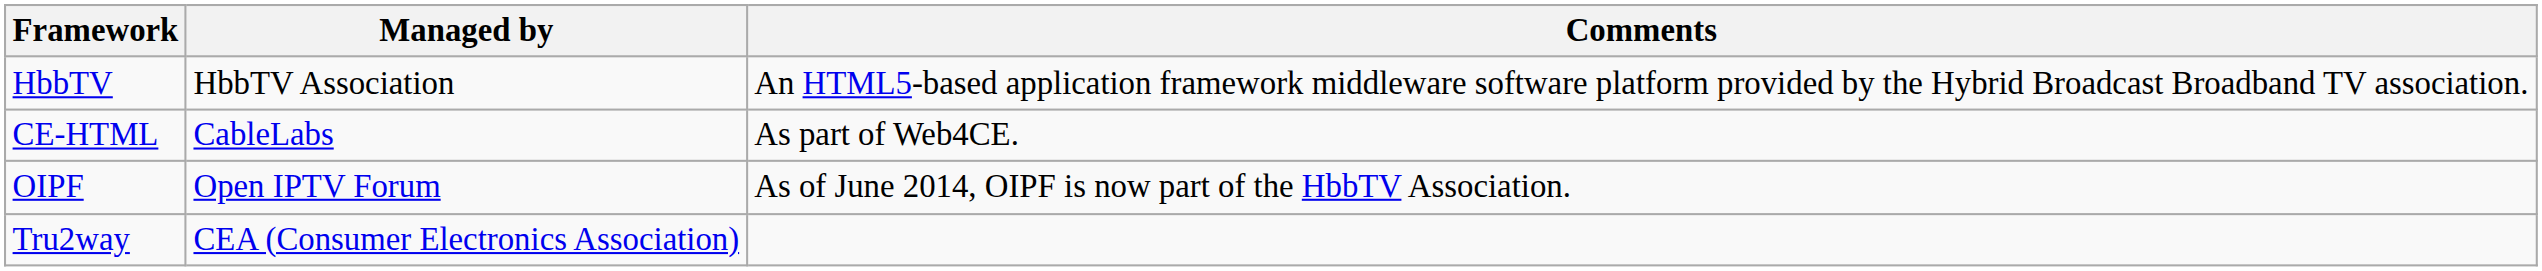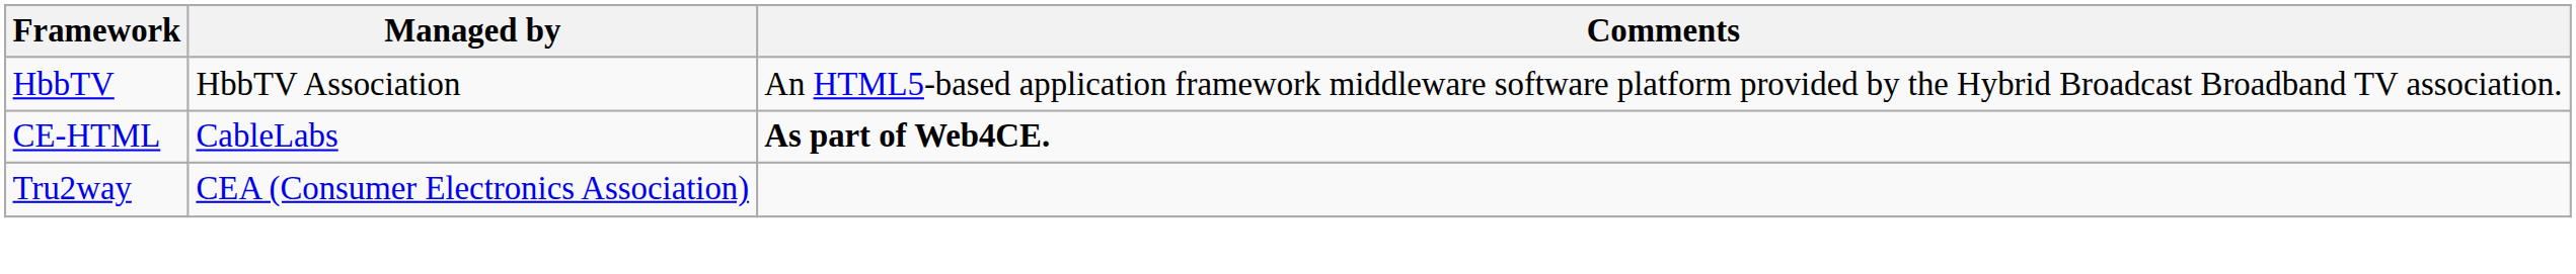CE-HTML | Comments: normal -> bold
- row: OIPF | Open IPTV Forum | As of June 2014, OIPF is now part of the HbbTV Association.
